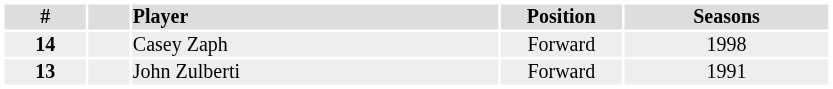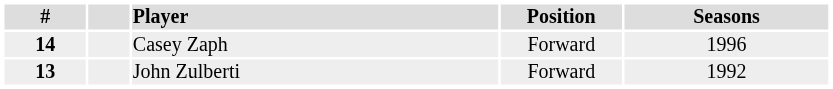Casey Zaph | Seasons: 1998 -> 1996
John Zulberti | Seasons: 1991 -> 1992
